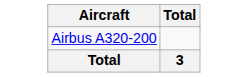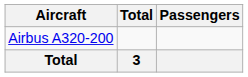+ column: Passengers
